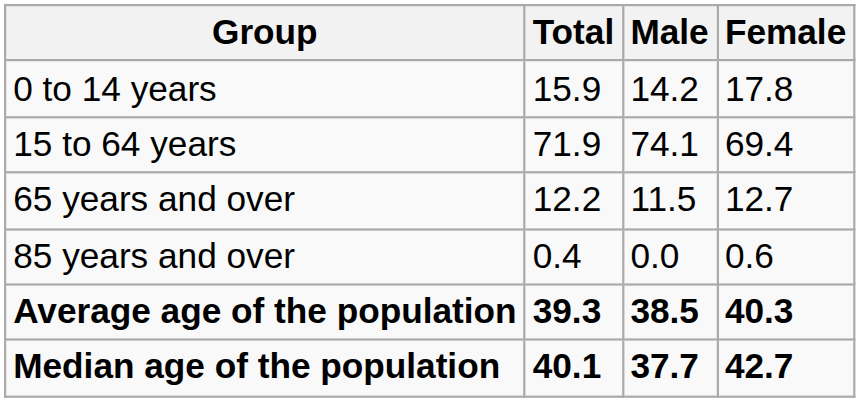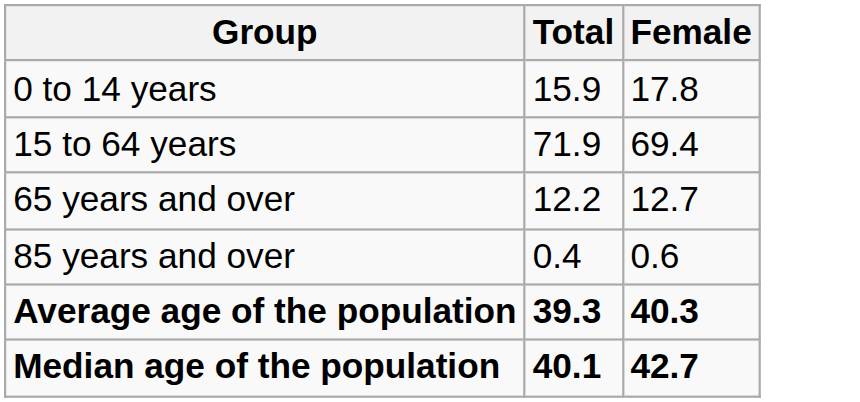- column: Male | 14.2 | 74.1 | 11.5 | 0.0 | 38.5 | 37.7
